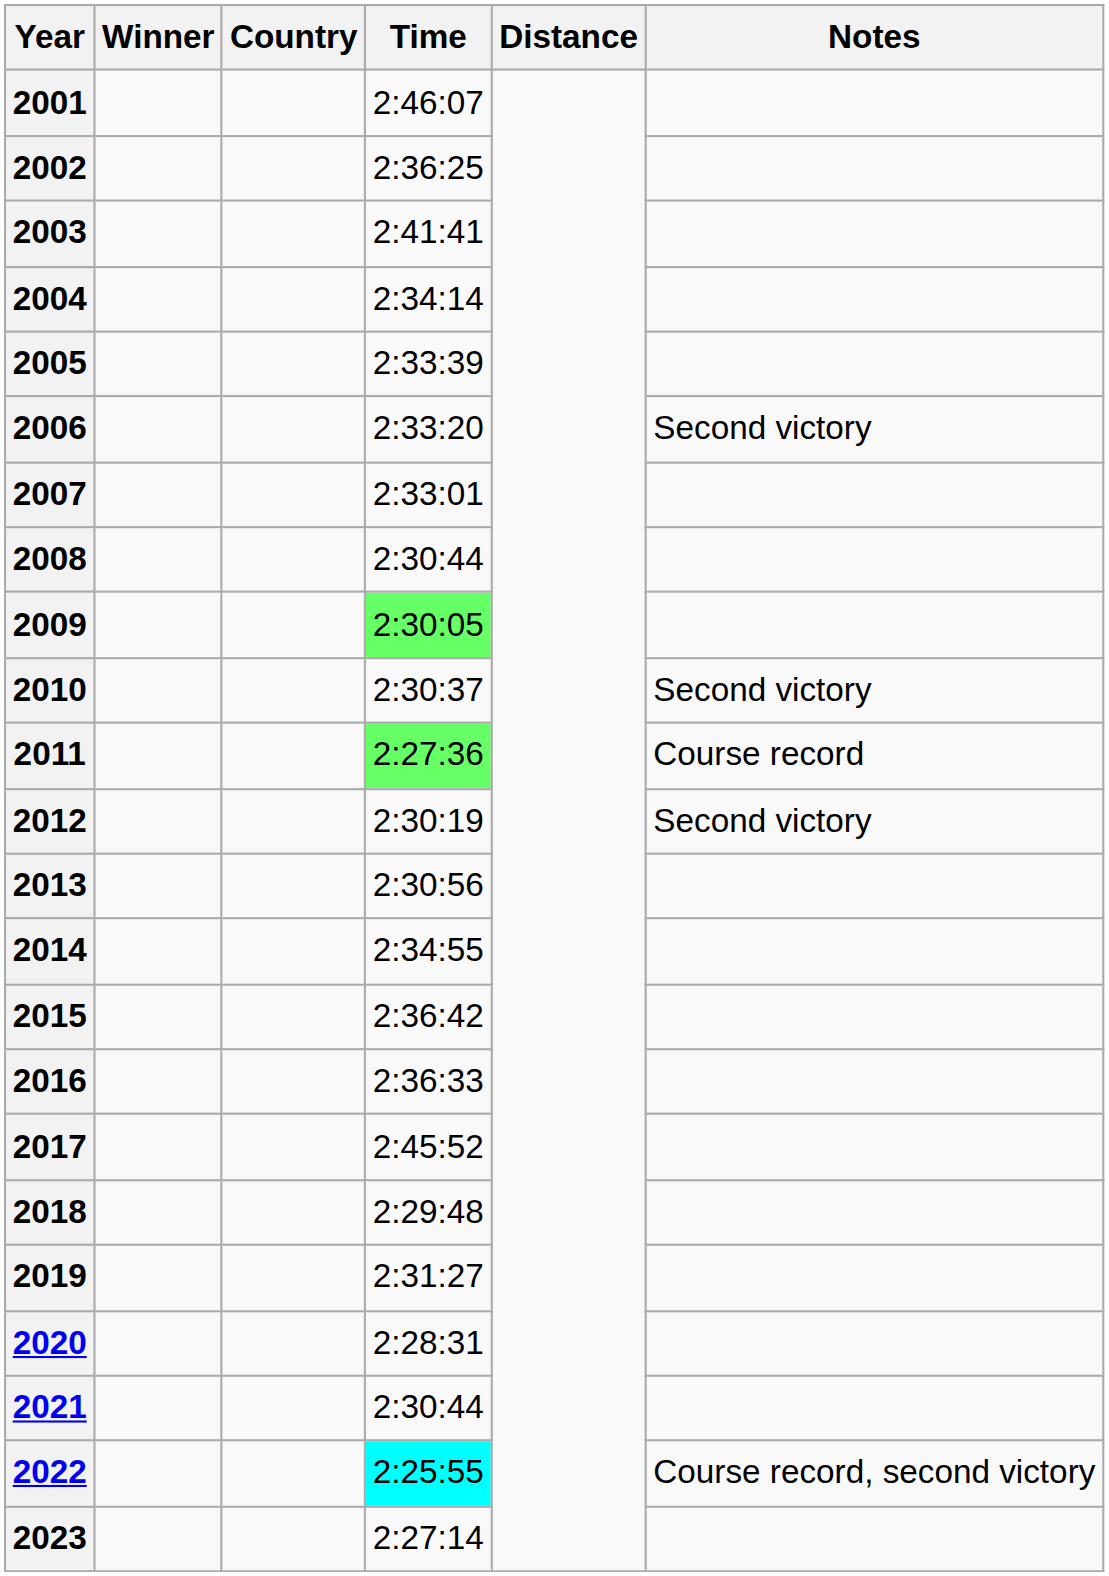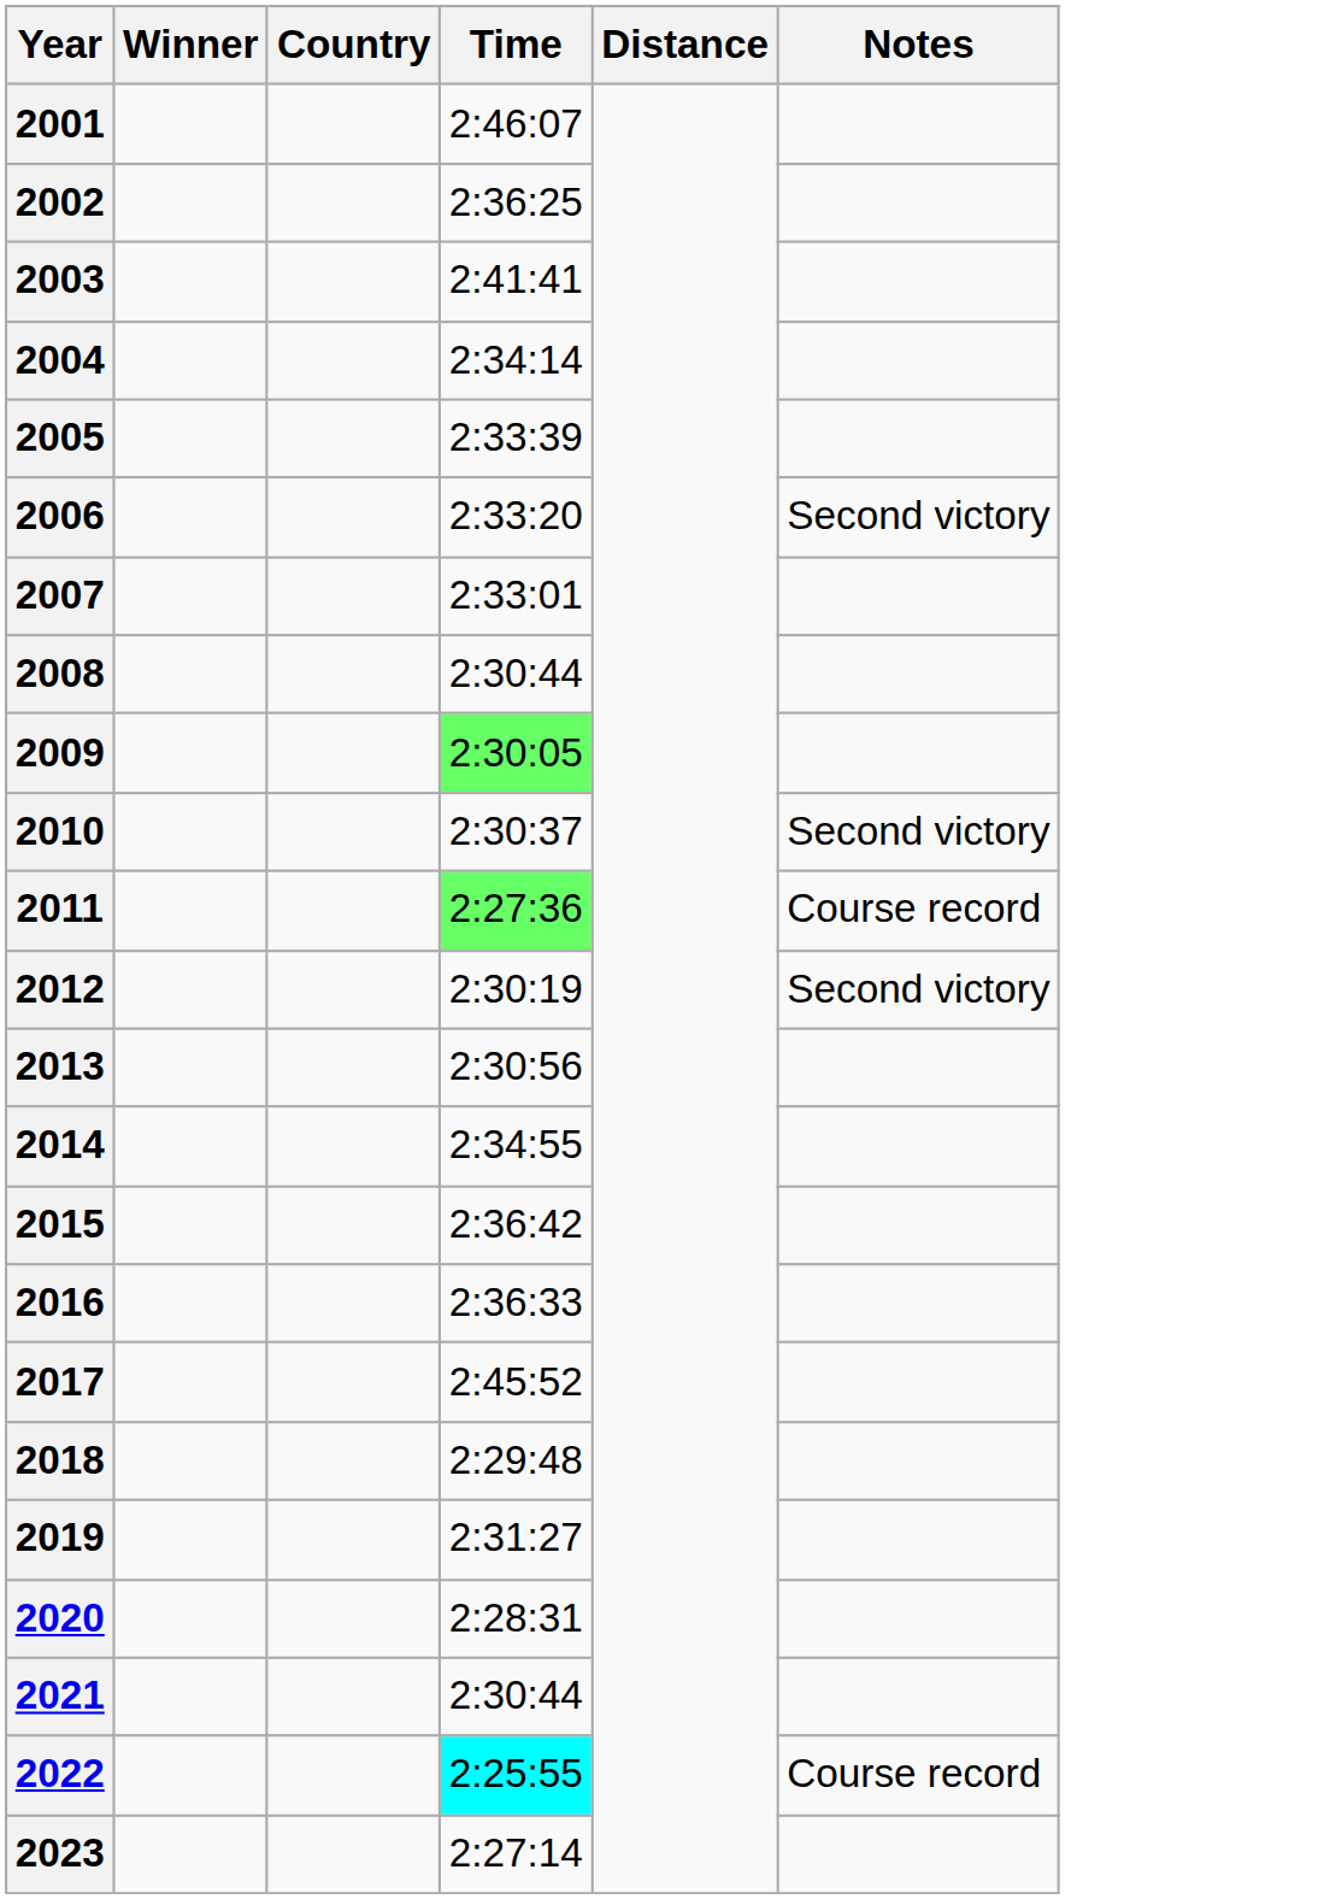2022 | Notes: Course record, second victory -> Course record
